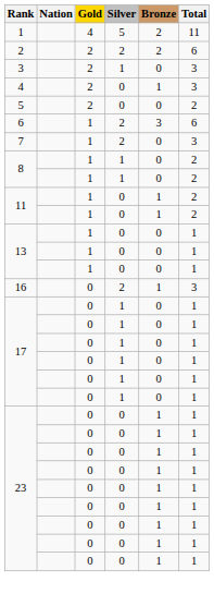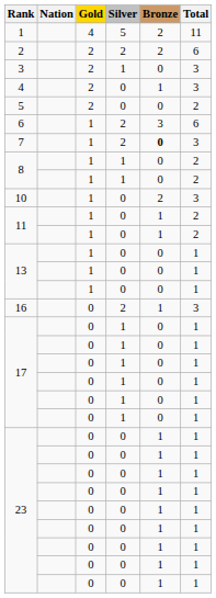7 | Bronze: normal -> bold
+ row: 10 | 1 | 0 | 2 | 3
